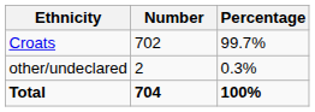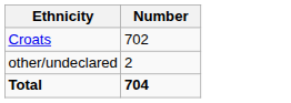- column: Percentage | 99.7% | 0.3% | 100%
